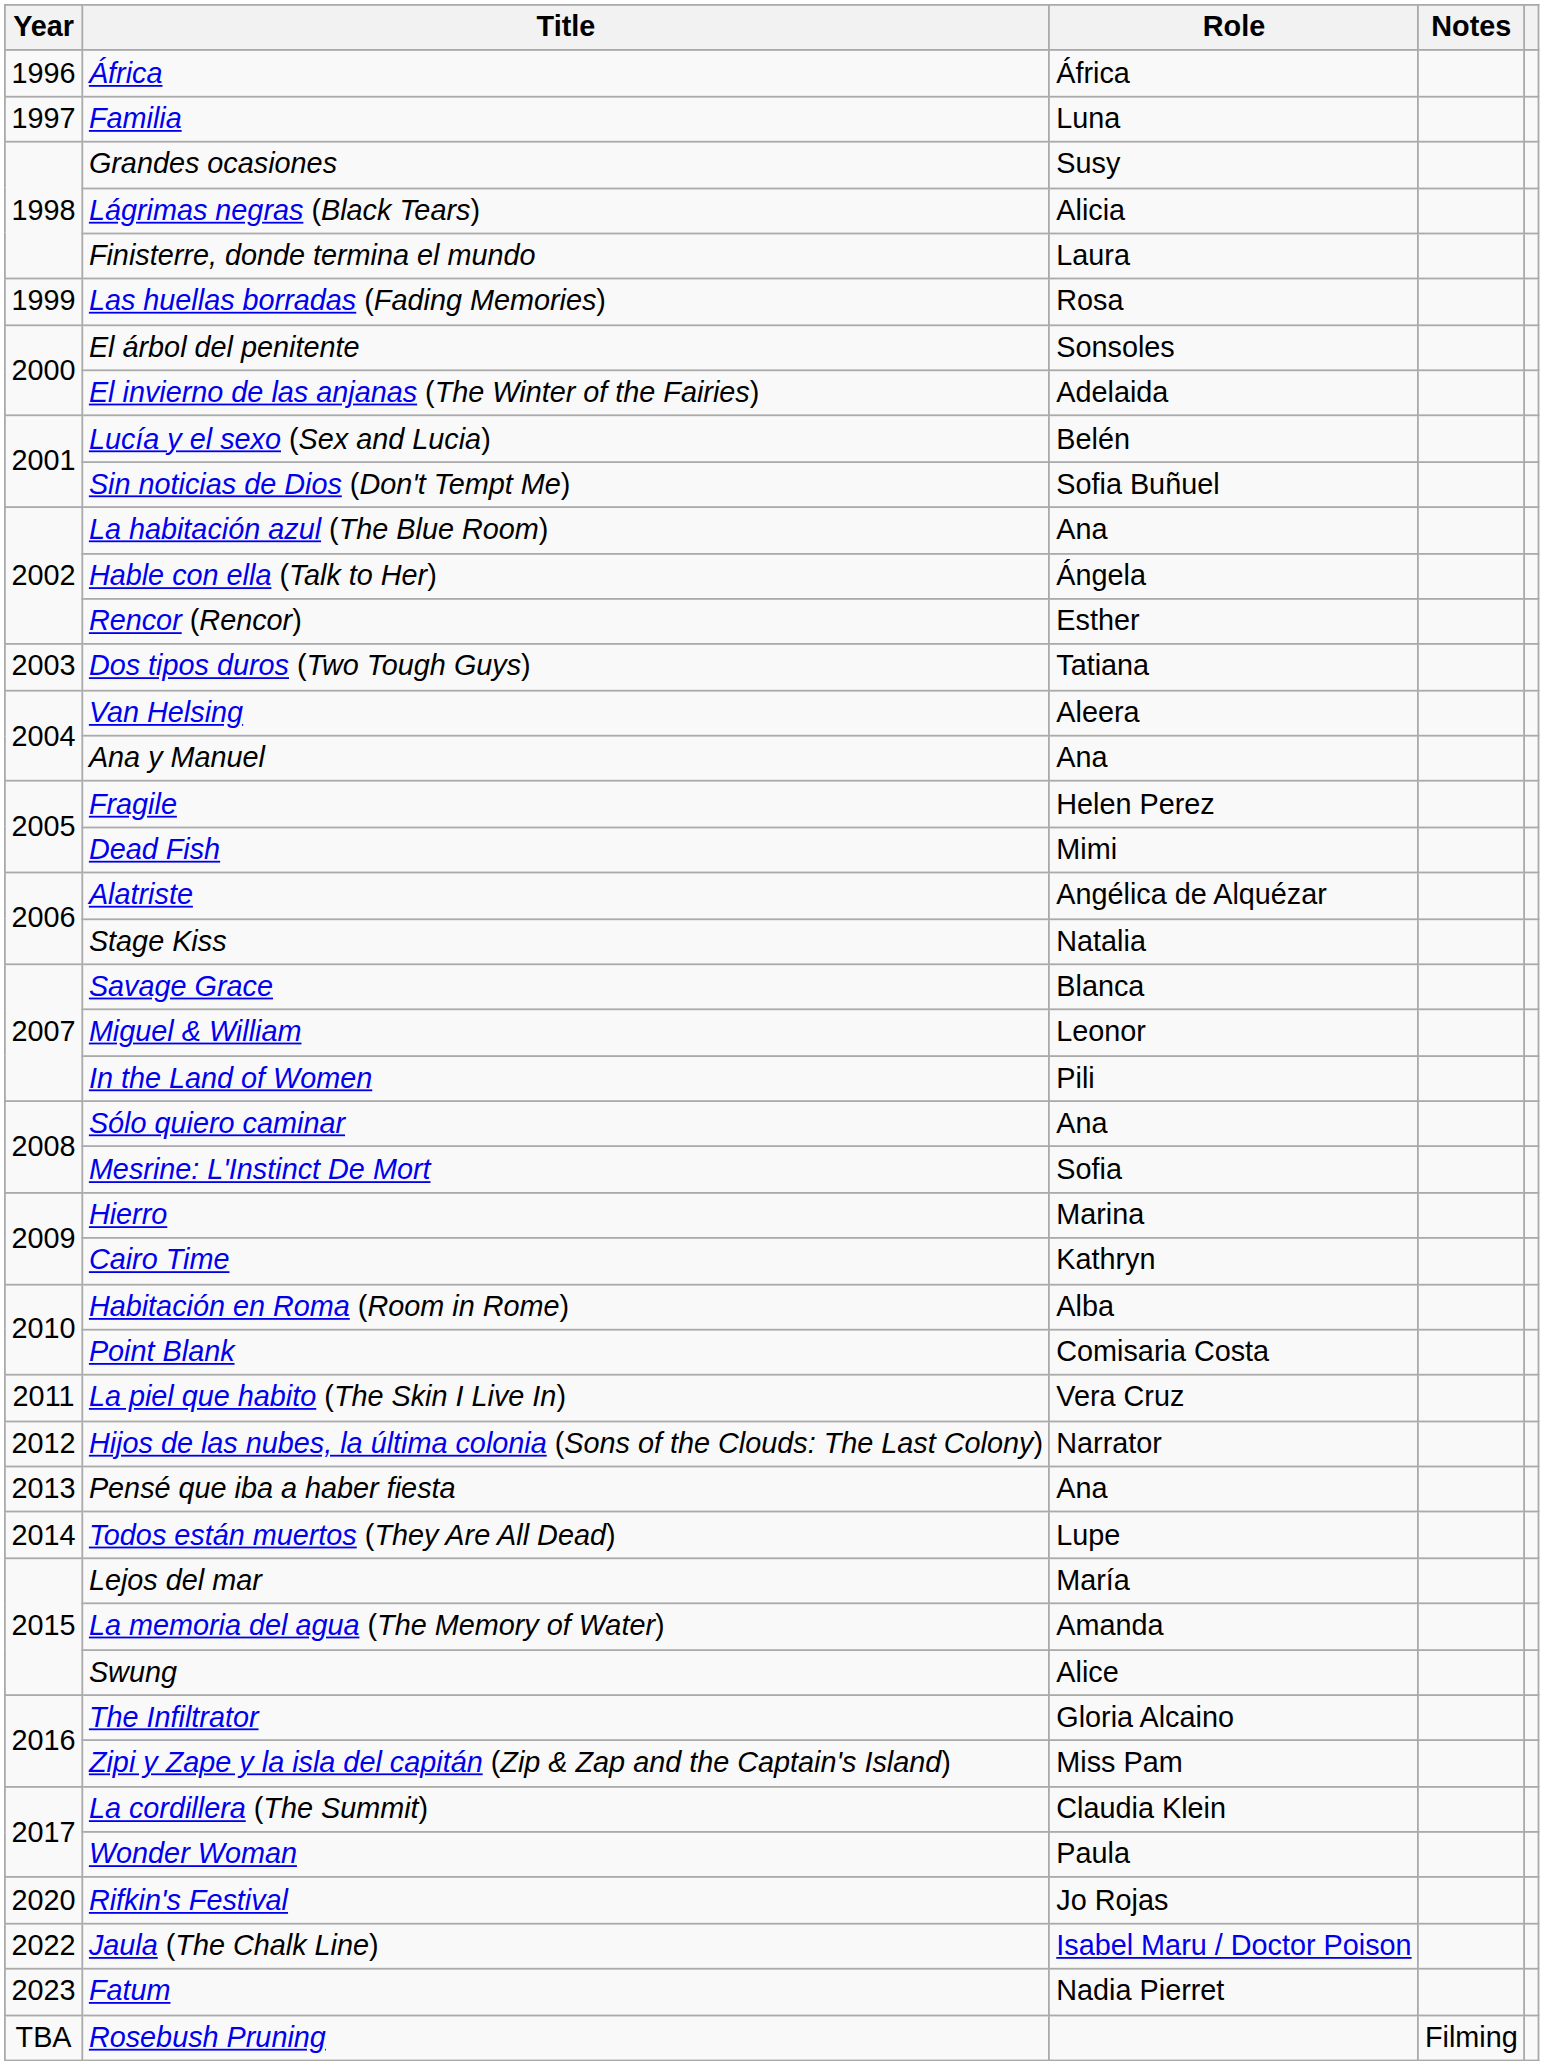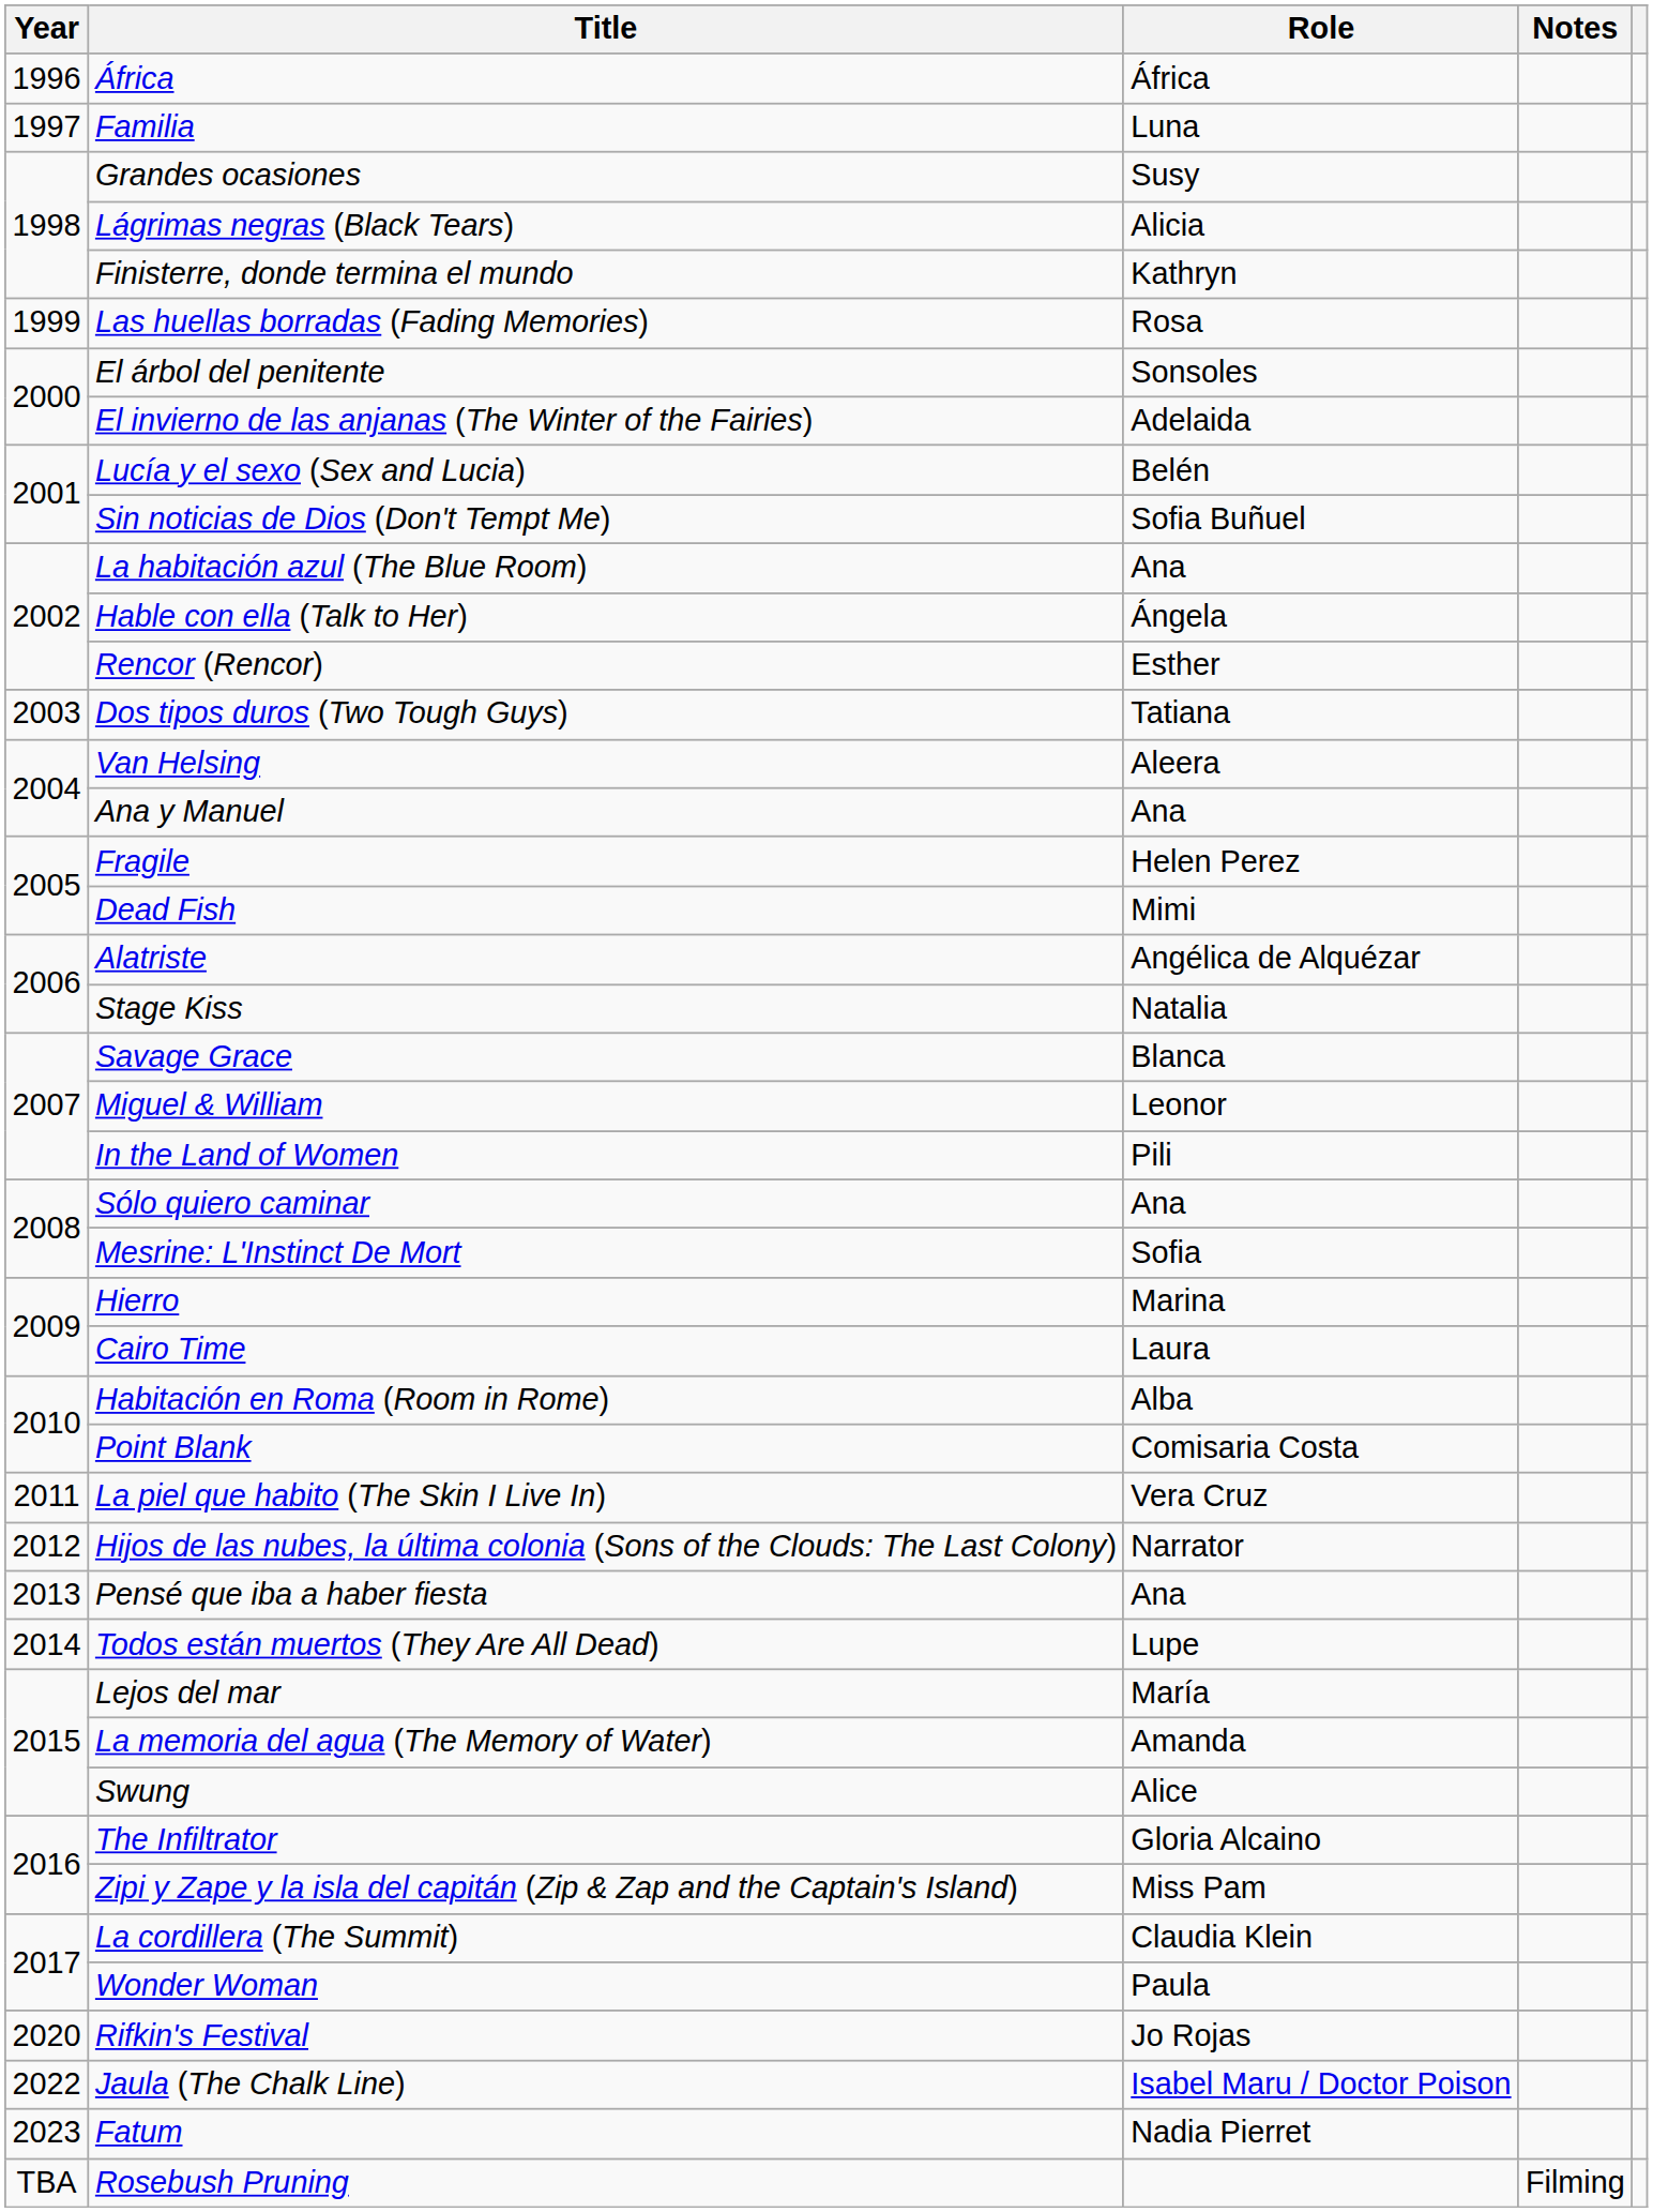Finisterre, donde termina el mundo | Role: Laura -> Kathryn
Cairo Time | Role: Kathryn -> Laura
